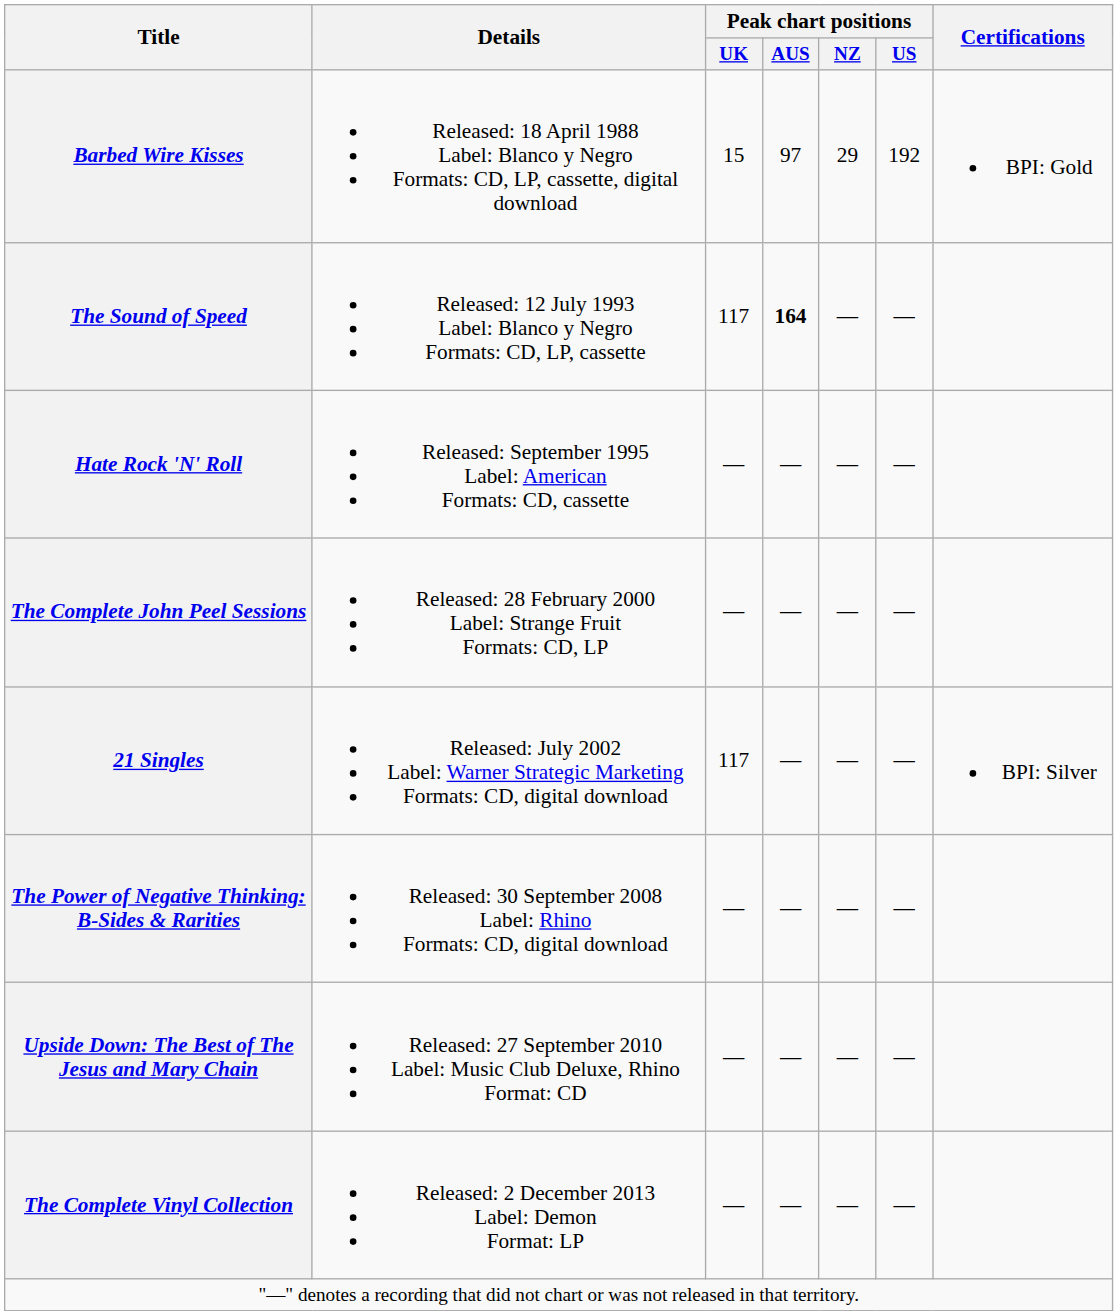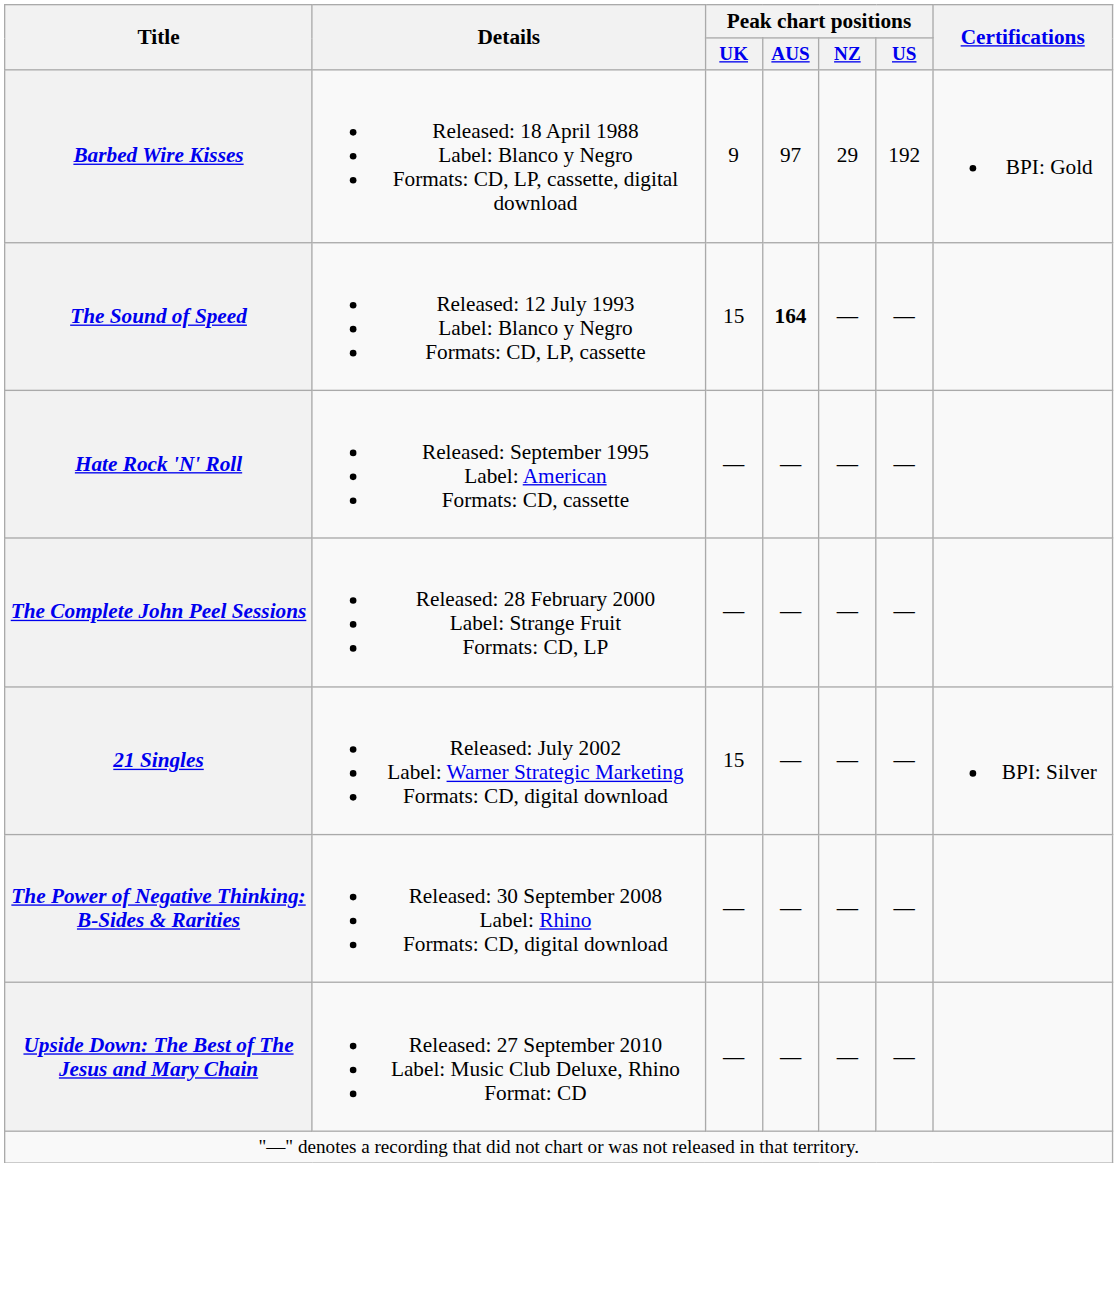Barbed Wire Kisses | Peak chart positions / UK: 15 -> 9
The Sound of Speed | Peak chart positions / UK: 117 -> 15
21 Singles | Peak chart positions / UK: 117 -> 15
- row: The Complete Vinyl Collection | Released: 2 December 2013 Label: Demon Format: LP | — | — | — | —
